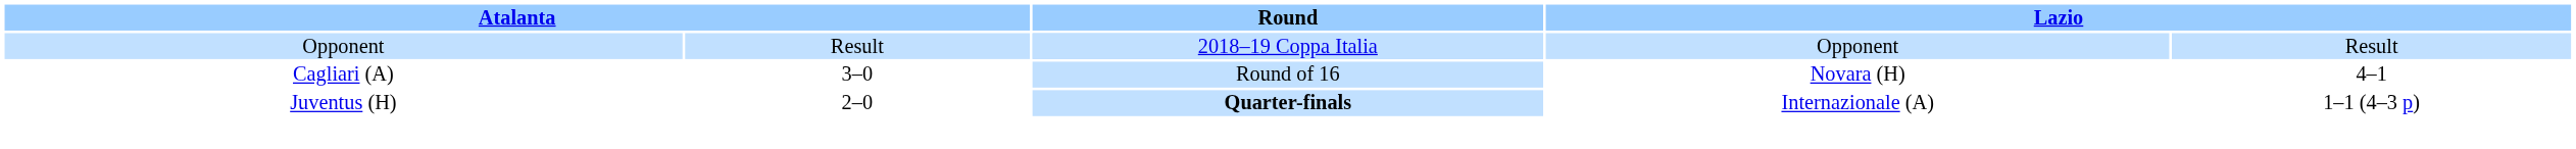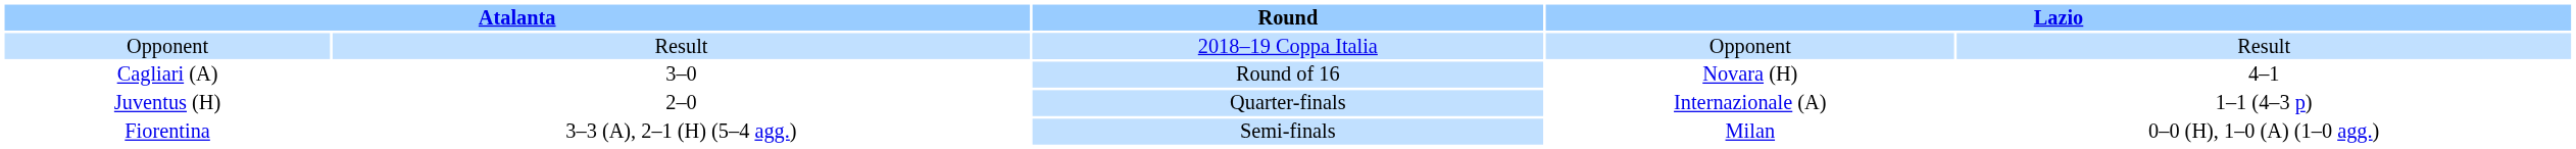Juventus (H) | Round: bold -> normal
+ row: Fiorentina | 3–3 (A), 2–1 (H) (5–4 agg.) | Semi-finals | Milan | 0–0 (H), 1–0 (A) (1–0 agg.)
